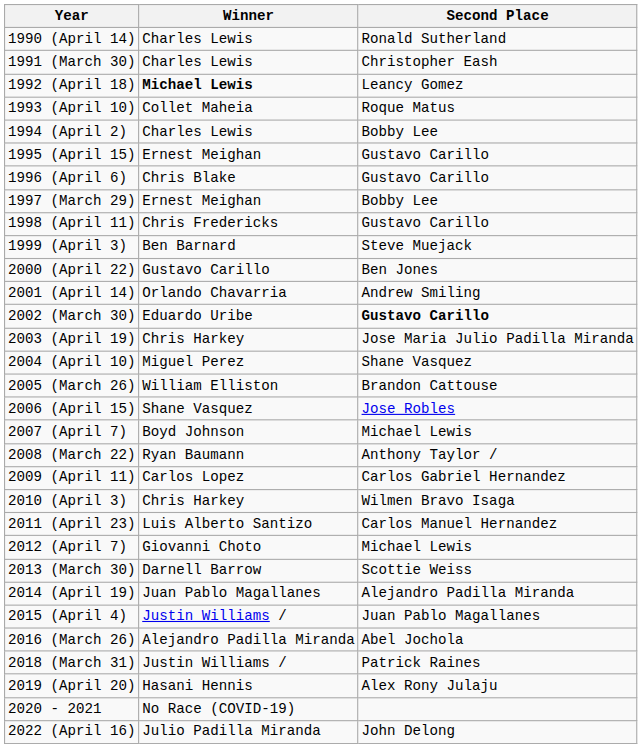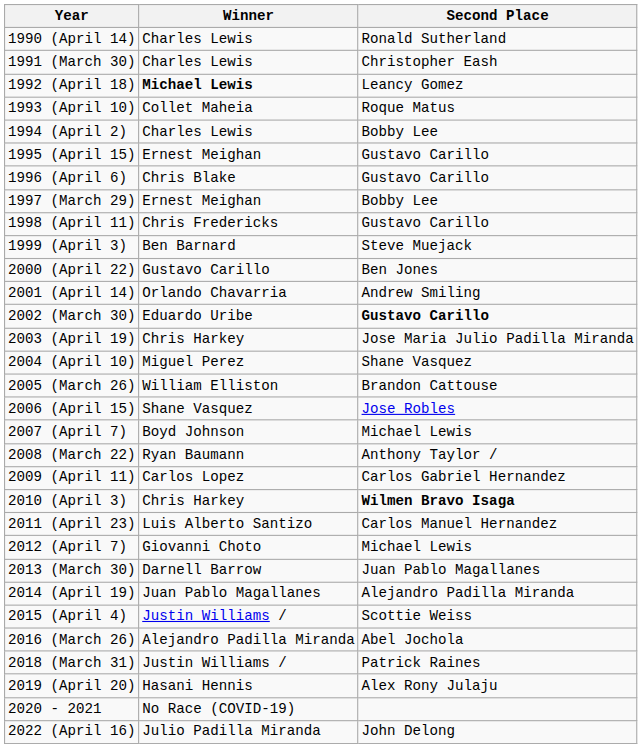2010 (April 3) | Second Place: normal -> bold
2013 (March 30) | Second Place: Scottie Weiss -> Juan Pablo Magallanes
2015 (April 4) | Second Place: Juan Pablo Magallanes -> Scottie Weiss
